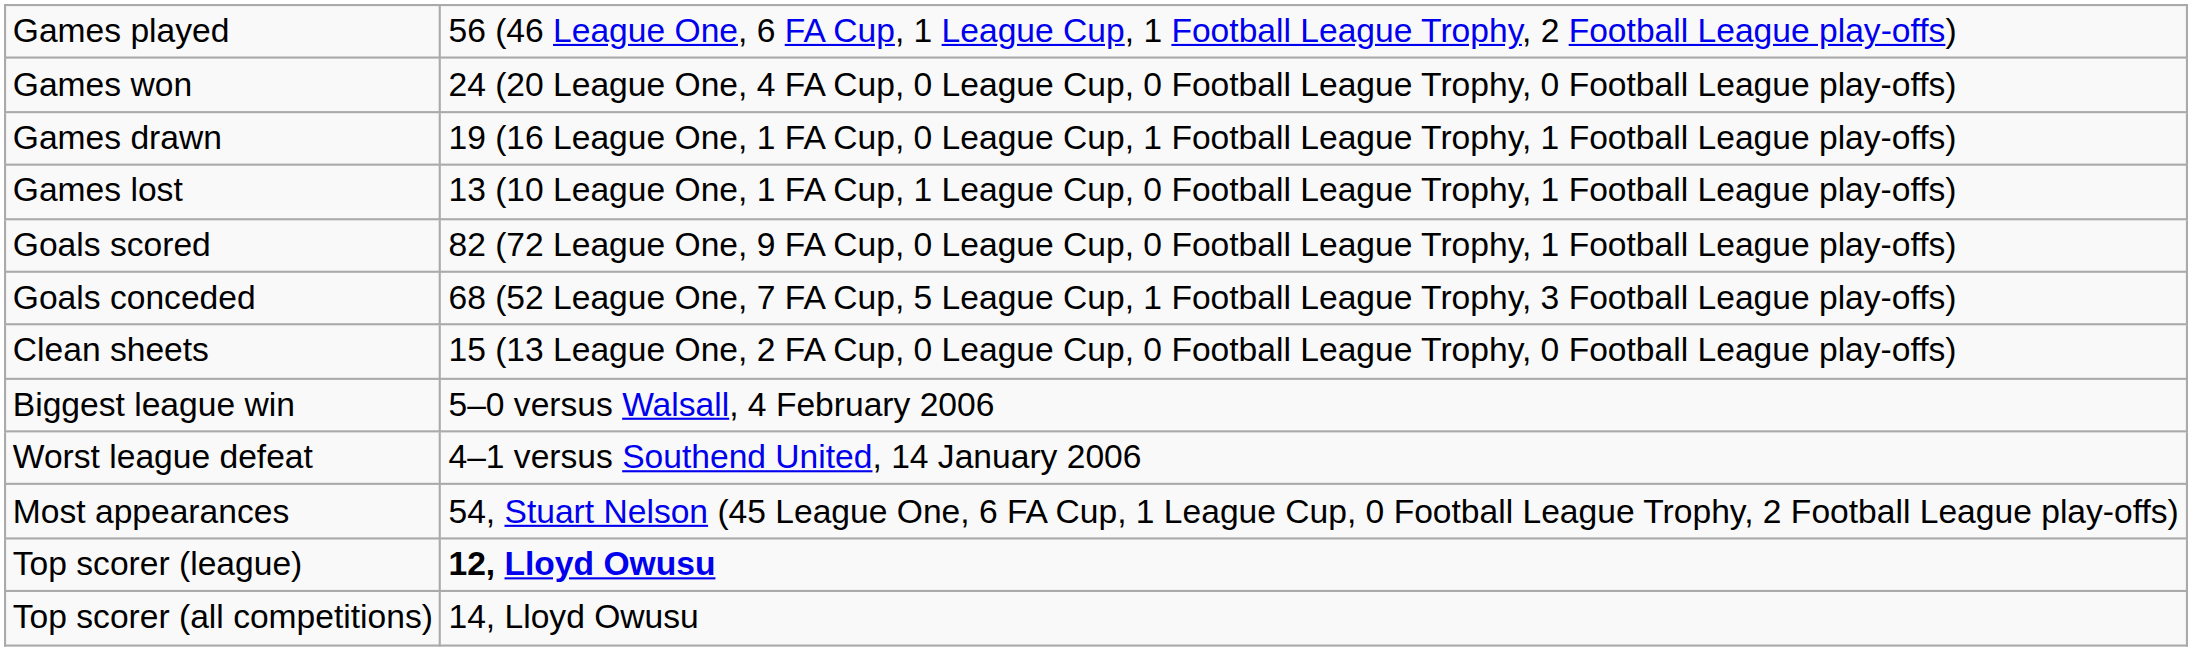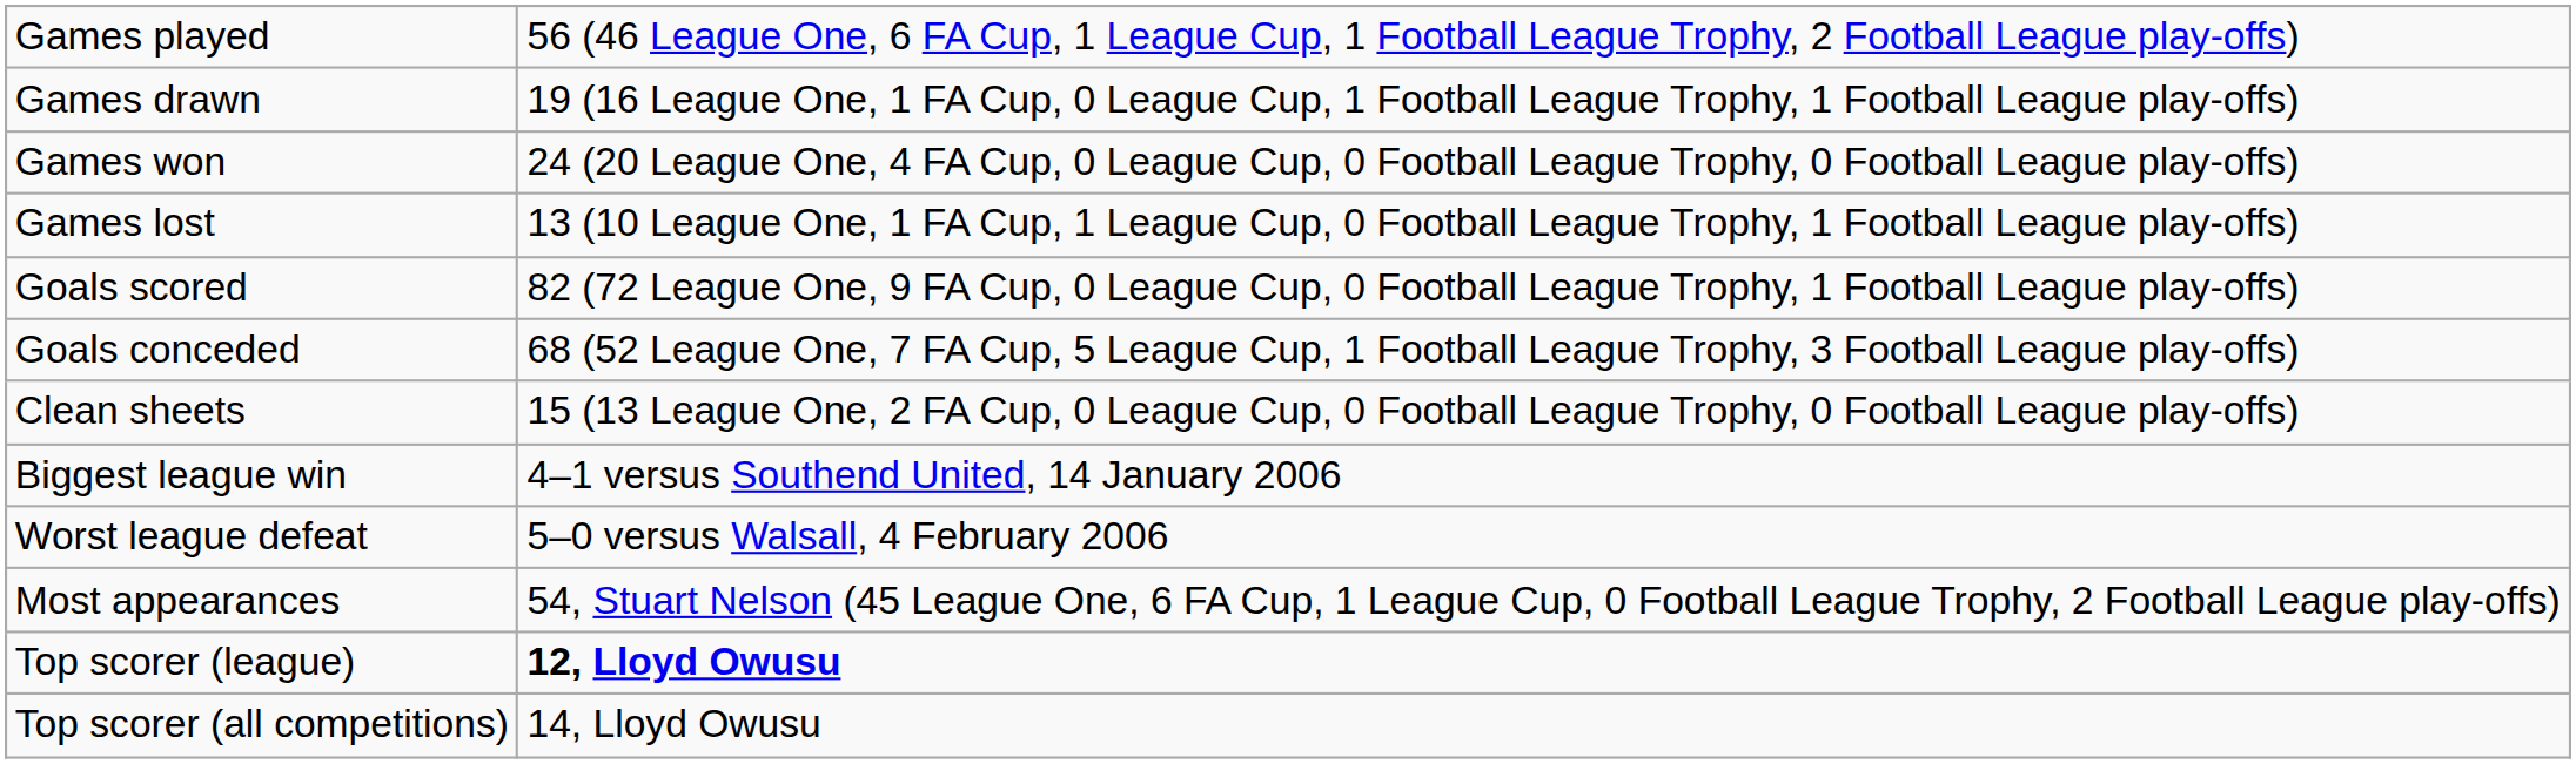rows swapped: Games won <-> Games drawn
Biggest league win | column 2: 5–0 versus Walsall, 4 February 2006 -> 4–1 versus Southend United, 14 January 2006
Worst league defeat | column 2: 4–1 versus Southend United, 14 January 2006 -> 5–0 versus Walsall, 4 February 2006
